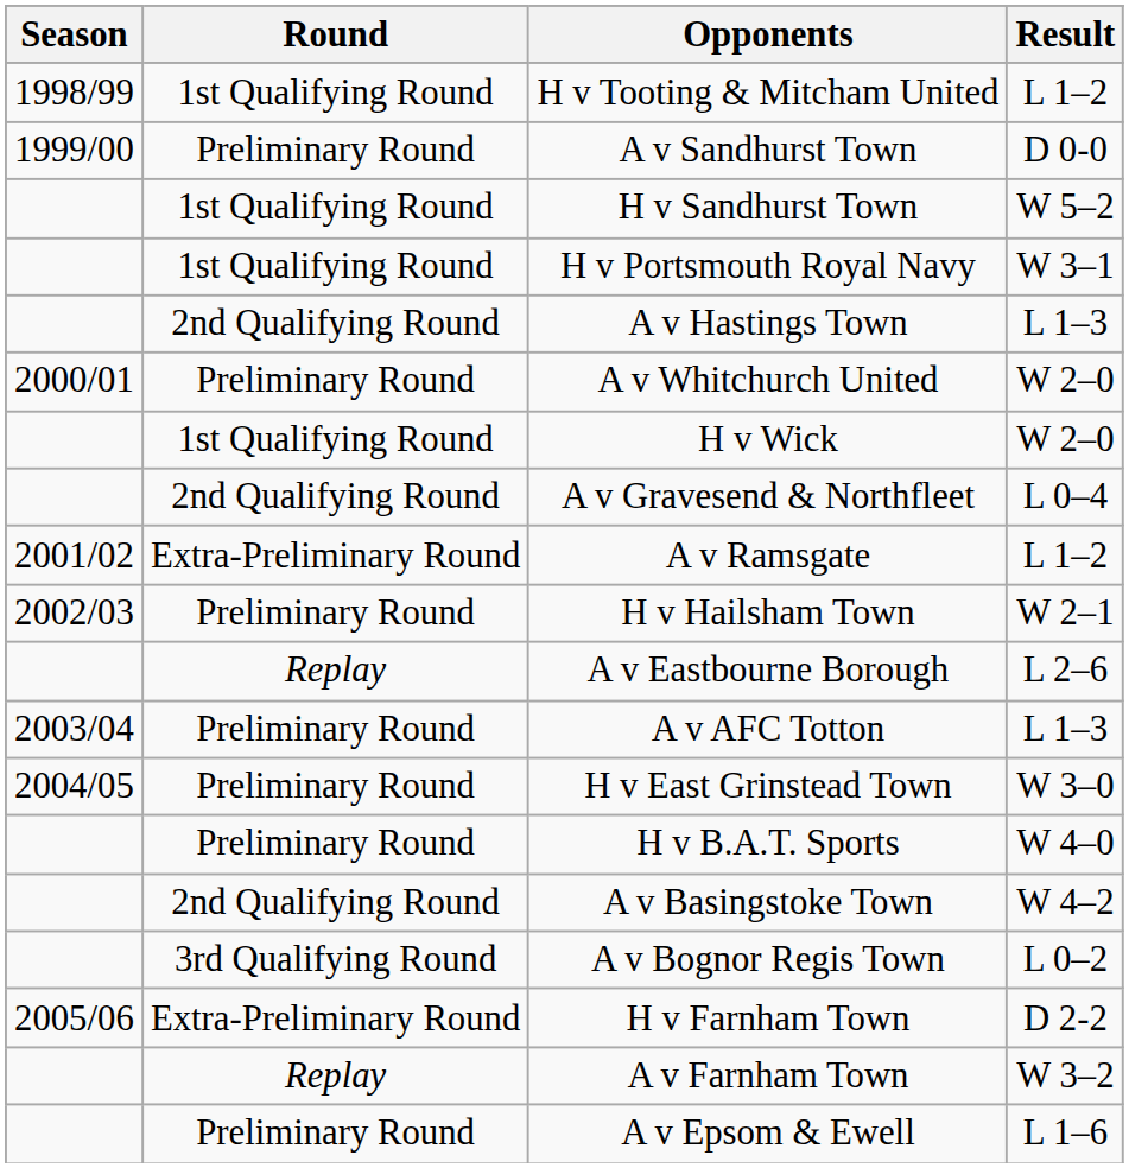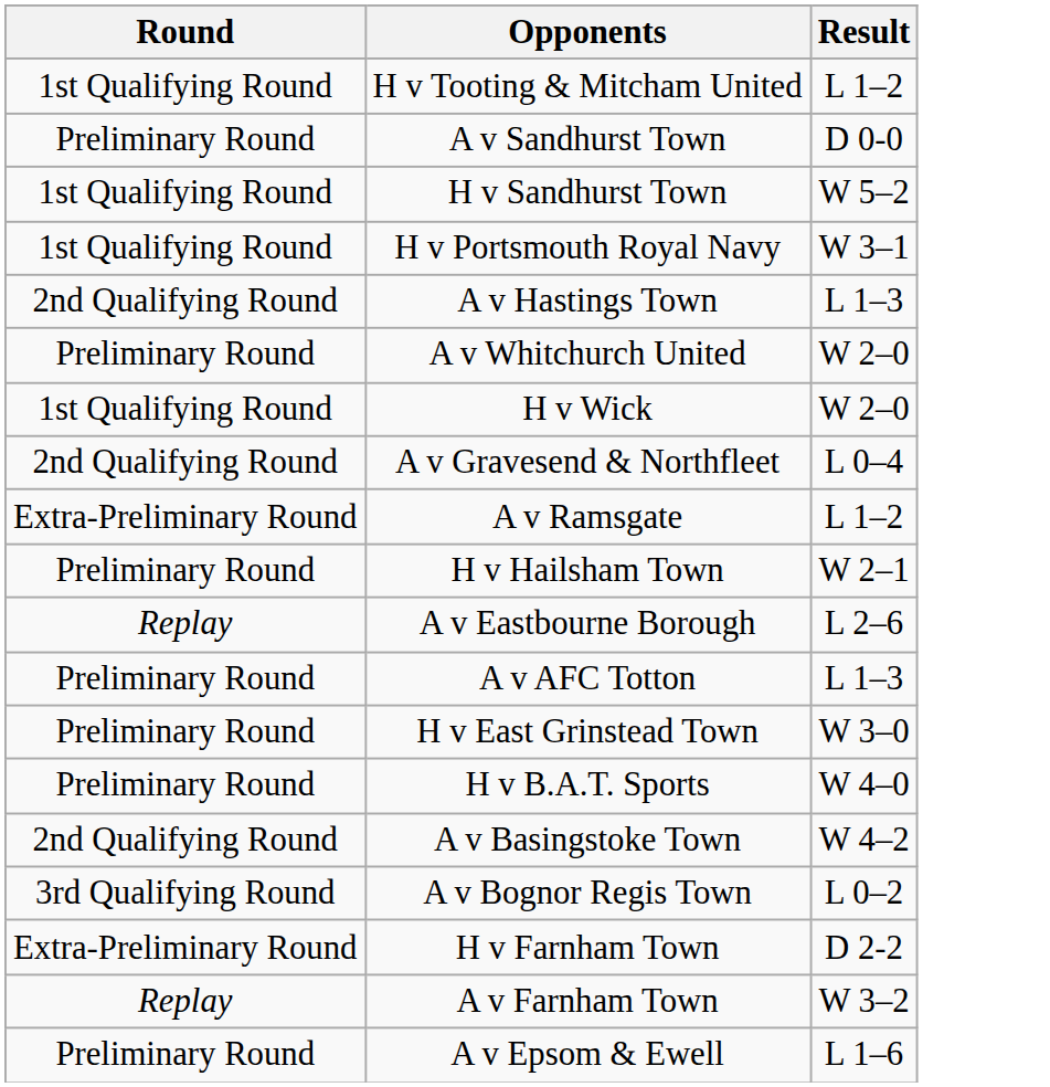- column: Season | 1998/99 | 1999/00 | 2000/01 | 2001/02 | 2002/03 | 2003/04 | 2004/05 | 2005/06
